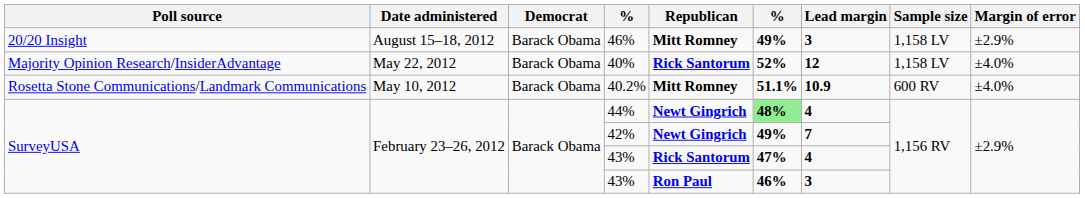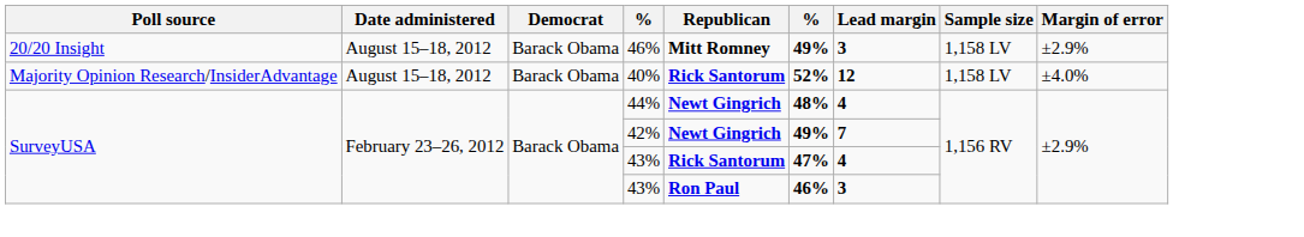40% | Date administered: May 22, 2012 -> August 15–18, 2012
- row: Rosetta Stone Communications/Landmark Communications | May 10, 2012 | Barack Obama | 40.2% | Mitt Romney | 51.1% | 10.9 | 600 RV | ±4.0%
44% | column 6: lightgreen background -> no background
